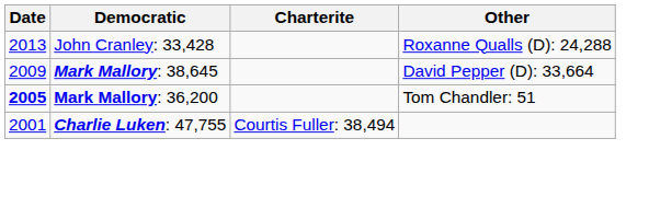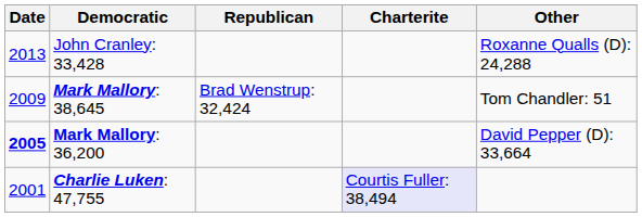+ column: Republican | Brad Wenstrup: 32,424
Mark Mallory: 38,645 | Other: David Pepper (D): 33,664 -> Tom Chandler: 51
Mark Mallory: 36,200 | Other: Tom Chandler: 51 -> David Pepper (D): 33,664
Charlie Luken: 47,755 | Charterite: no background -> lavender background
